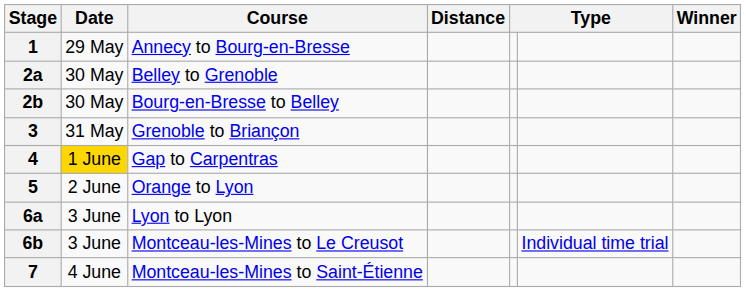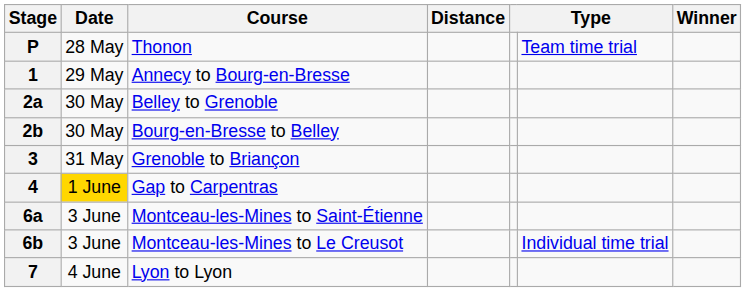+ row: P | 28 May | Thonon | Team time trial
- row: 5 | 2 June | Orange to Lyon
6a | Course: Lyon to Lyon -> Montceau-les-Mines to Saint-Étienne
7 | Course: Montceau-les-Mines to Saint-Étienne -> Lyon to Lyon
